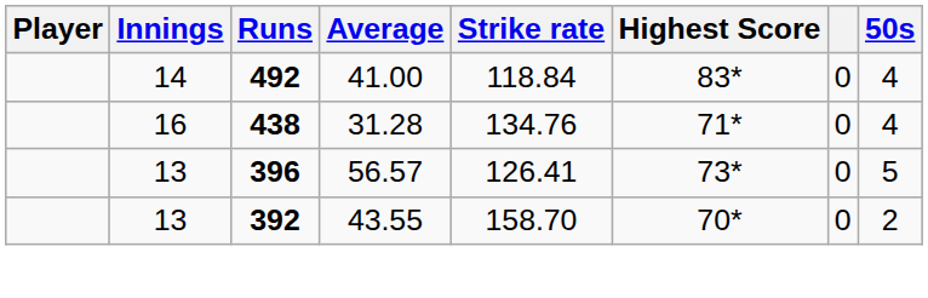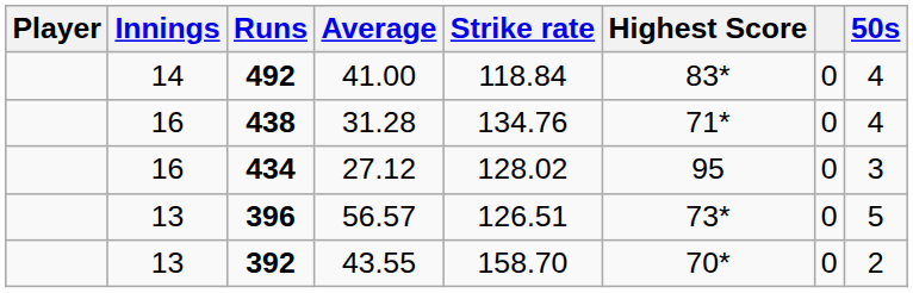+ row: 16 | 434 | 27.12 | 128.02 | 95 | 0 | 3
396 | Strike rate: 126.41 -> 126.51
